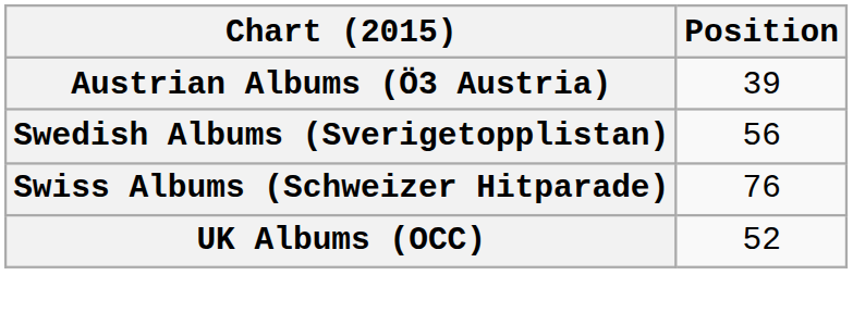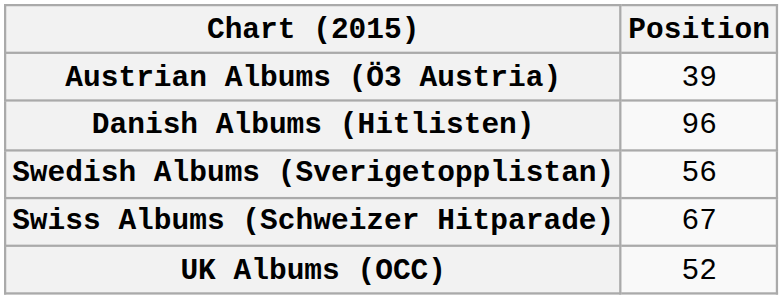+ row: Danish Albums (Hitlisten) | 96
Swiss Albums (Schweizer Hitparade) | Position: 76 -> 67
